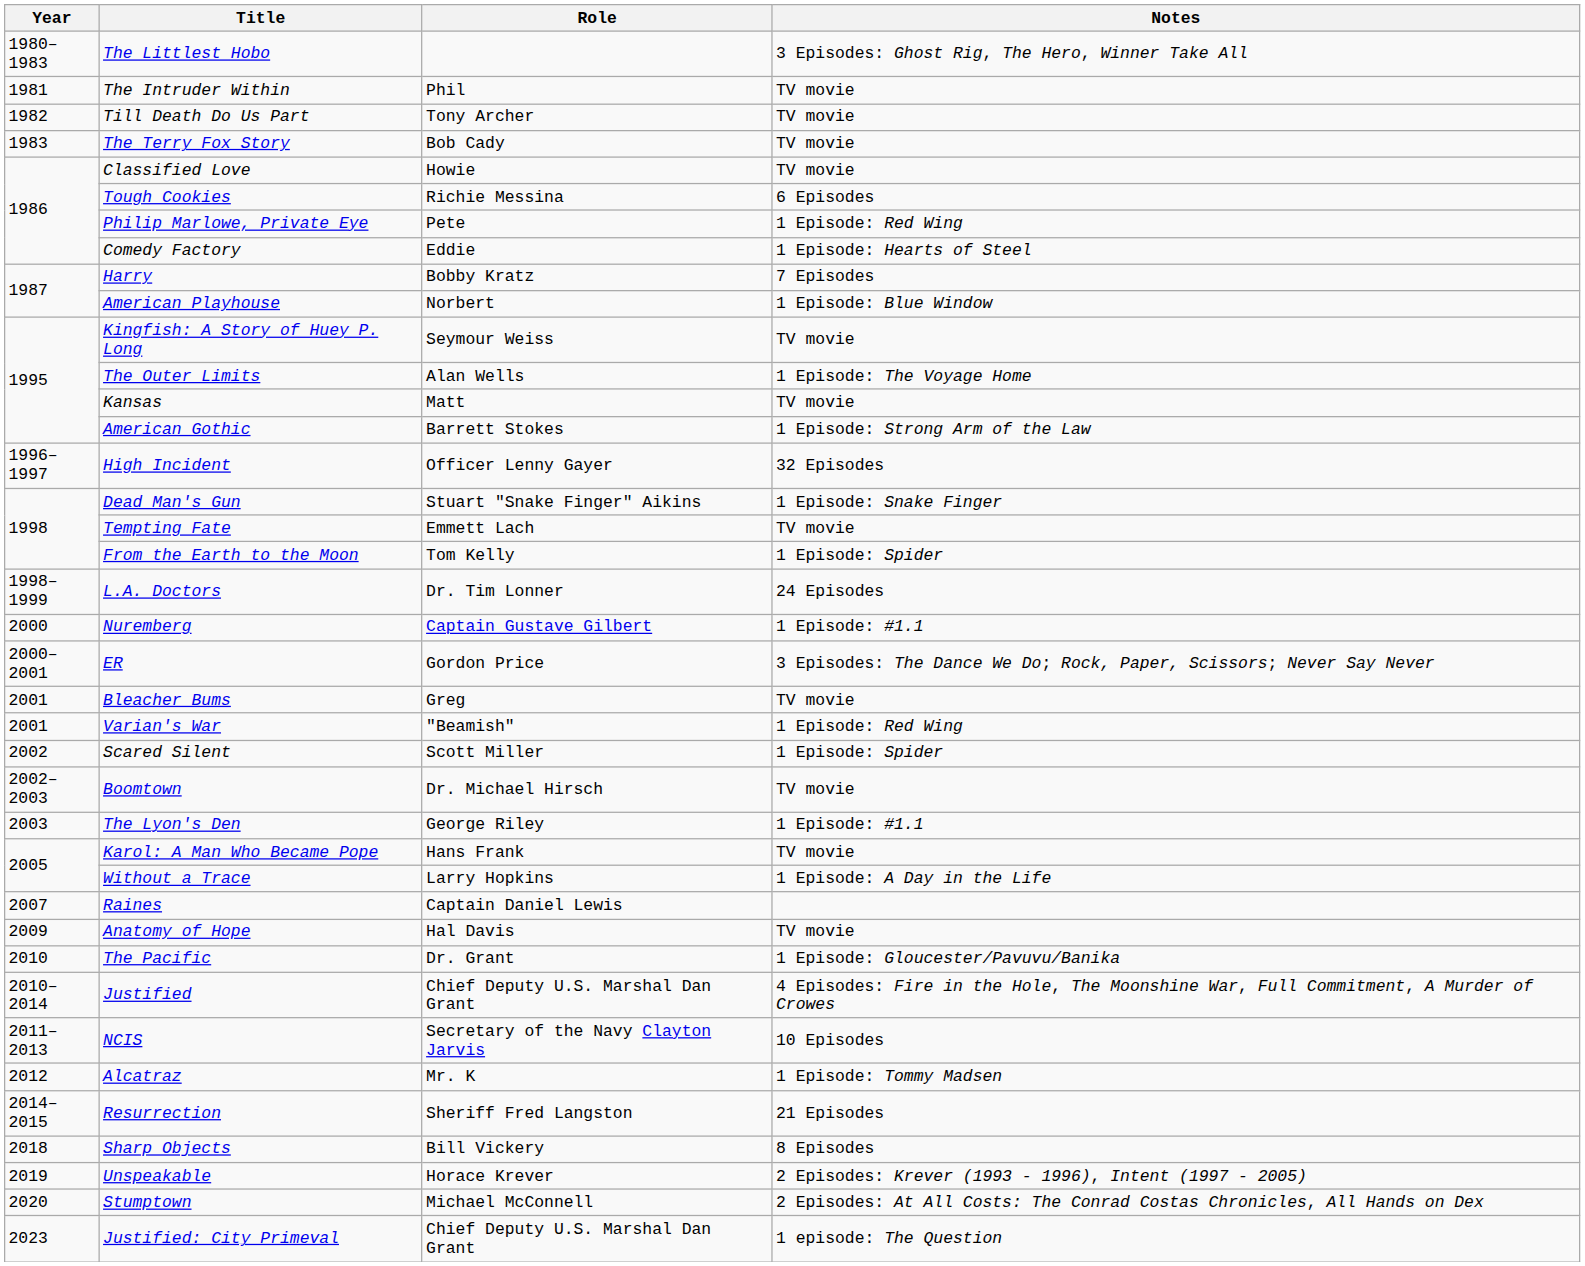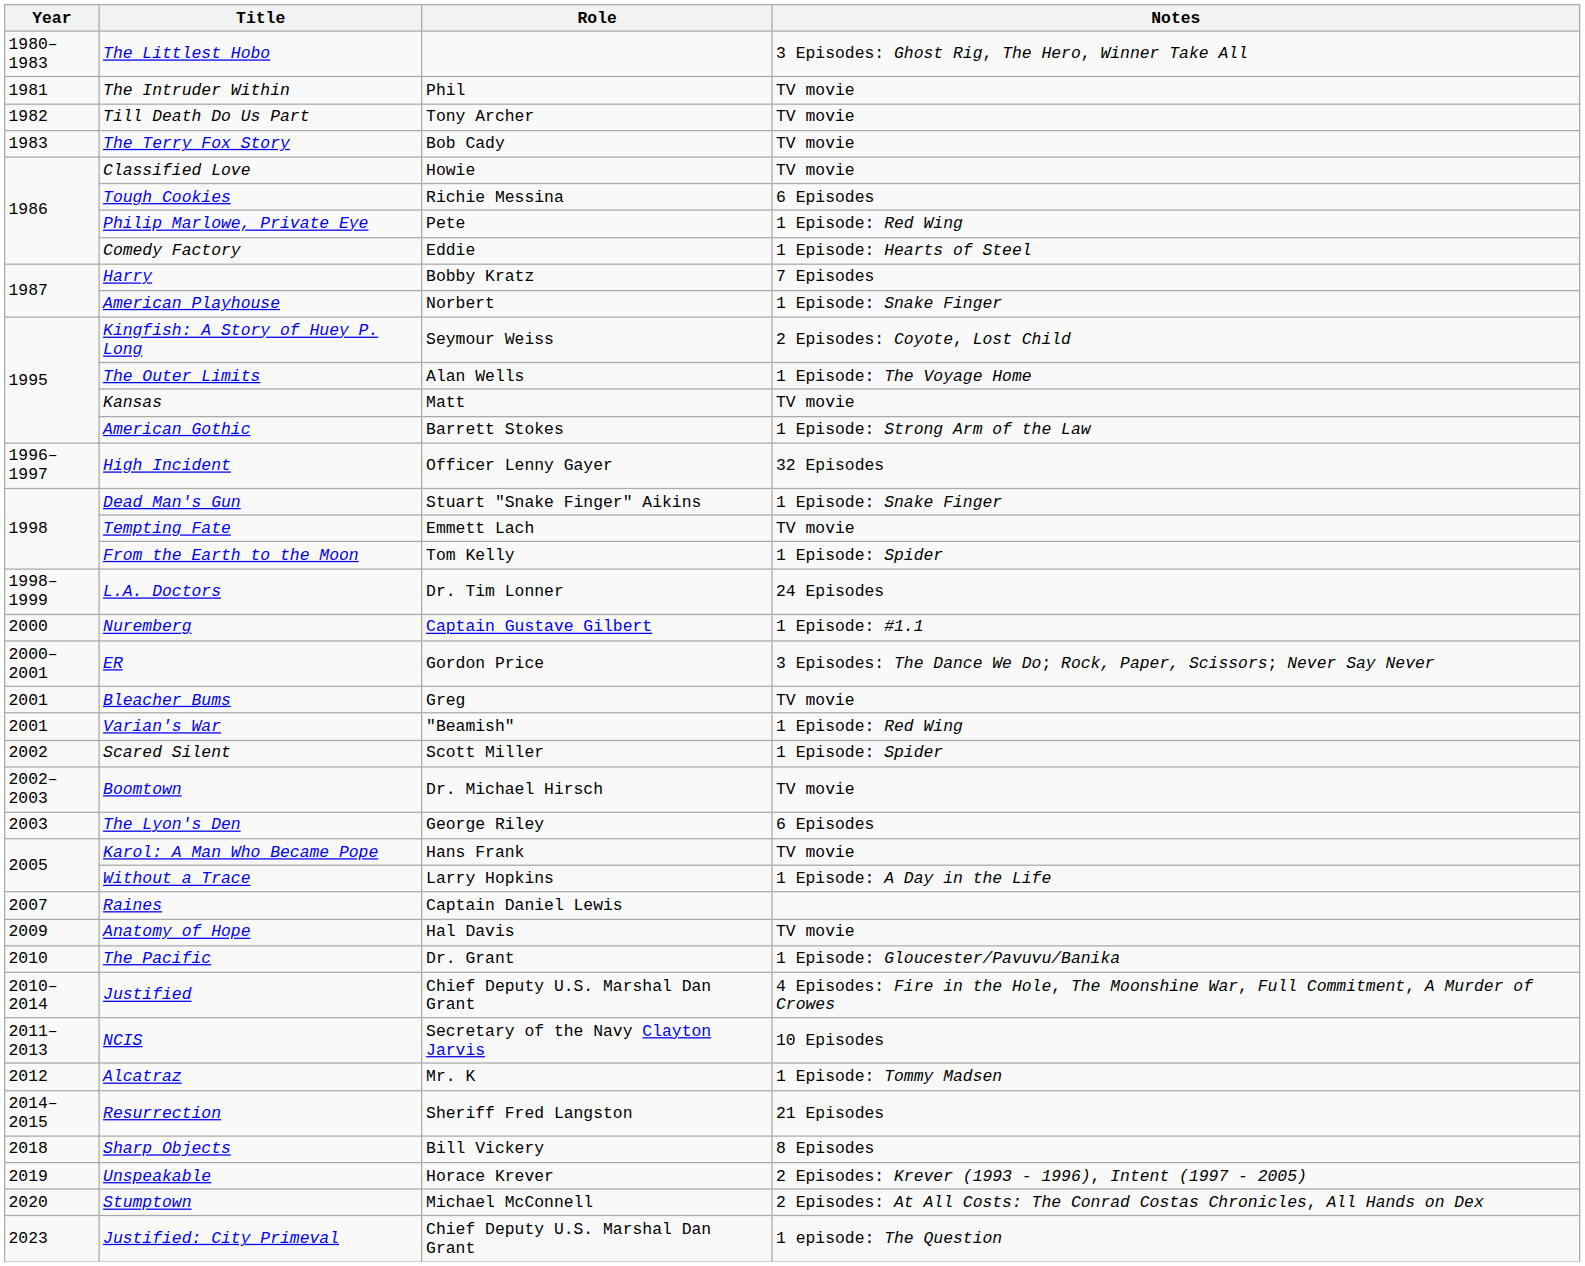American Playhouse | Notes: 1 Episode: Blue Window -> 1 Episode: Snake Finger
Kingfish: A Story of Huey P. Long | Notes: TV movie -> 2 Episodes: Coyote, Lost Child
The Lyon's Den | Notes: 1 Episode: #1.1 -> 6 Episodes
